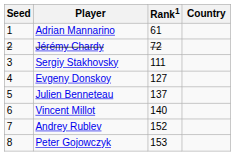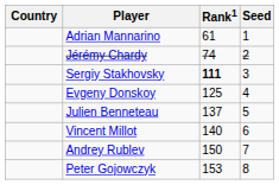columns swapped: Country <-> Seed
Jérémy Chardy | Rank1: 72 -> 74
Sergiy Stakhovsky | Rank1: normal -> bold
Evgeny Donskoy | Rank1: 127 -> 125
Andrey Rublev | Rank1: 152 -> 150
